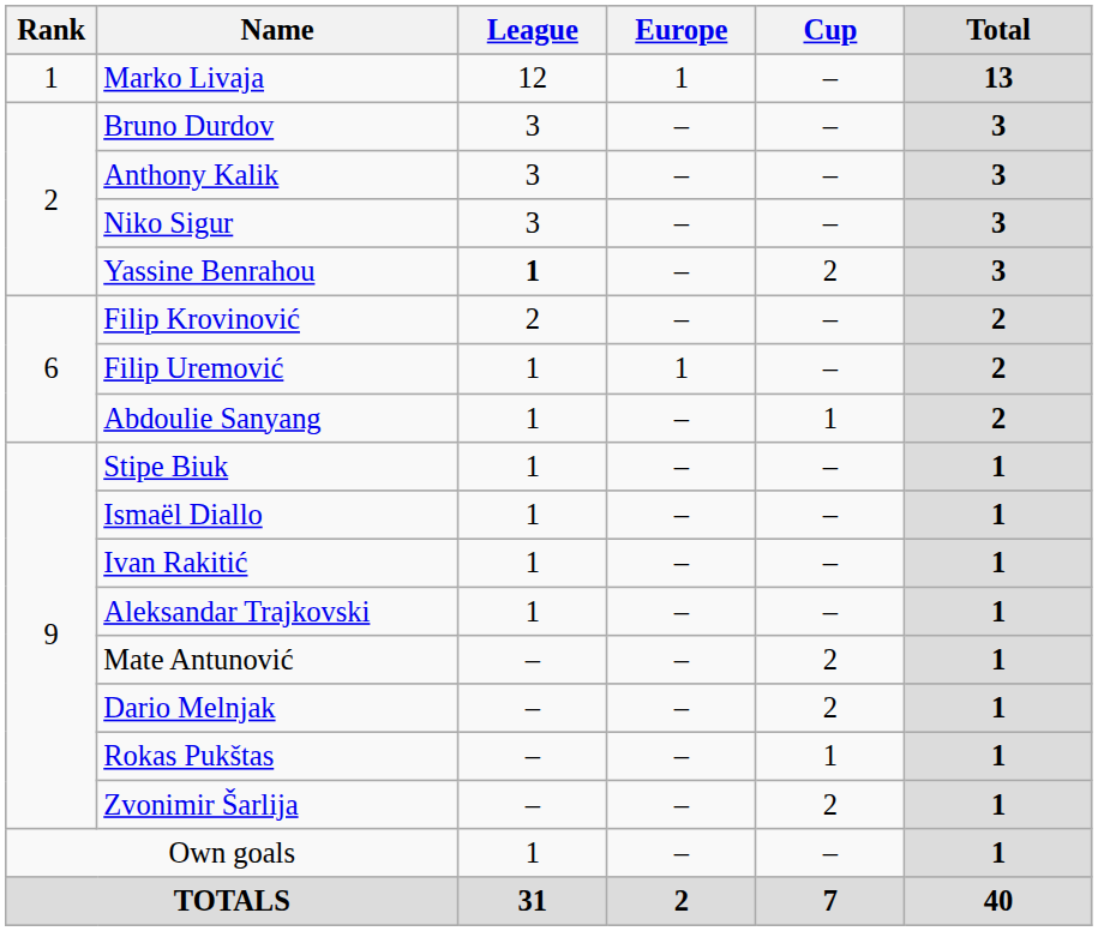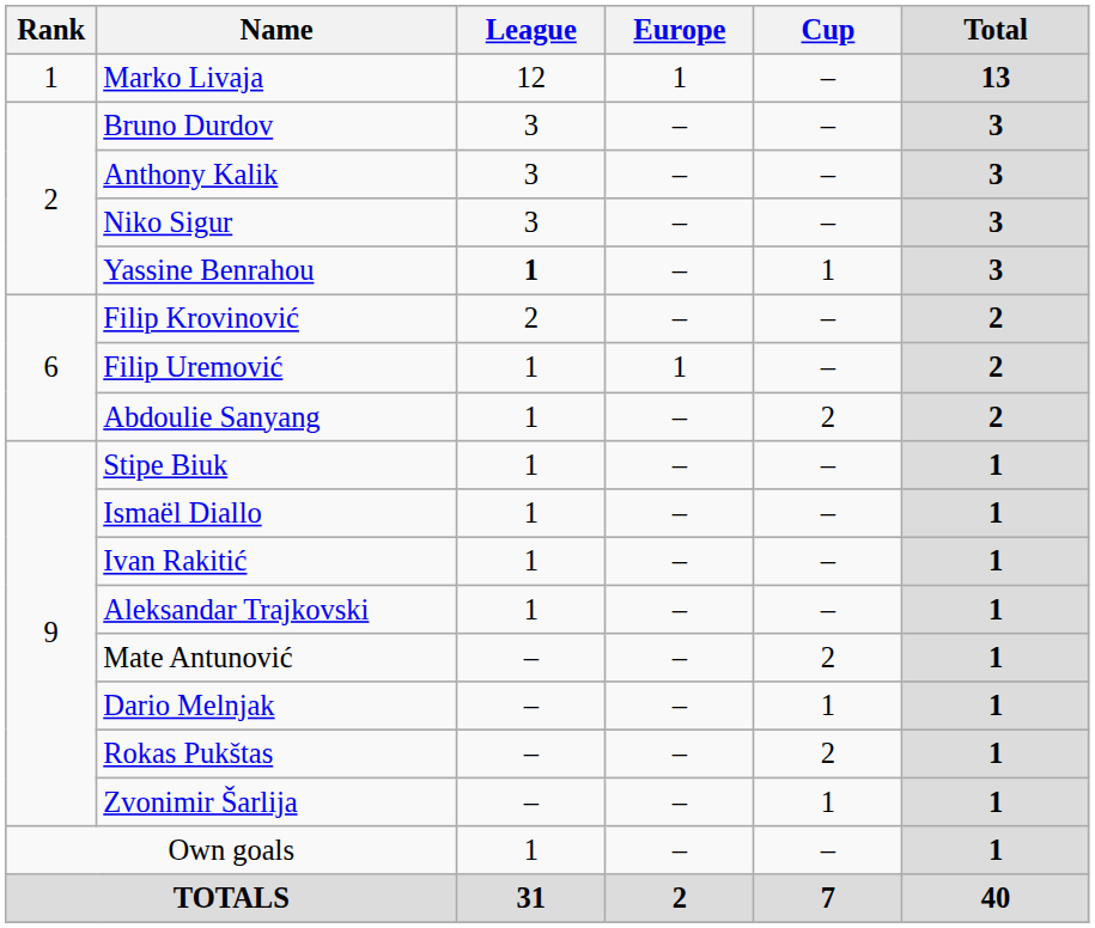Yassine Benrahou | Cup: 2 -> 1
Abdoulie Sanyang | Cup: 1 -> 2
Dario Melnjak | Cup: 2 -> 1
Rokas Pukštas | Cup: 1 -> 2
Zvonimir Šarlija | Cup: 2 -> 1
